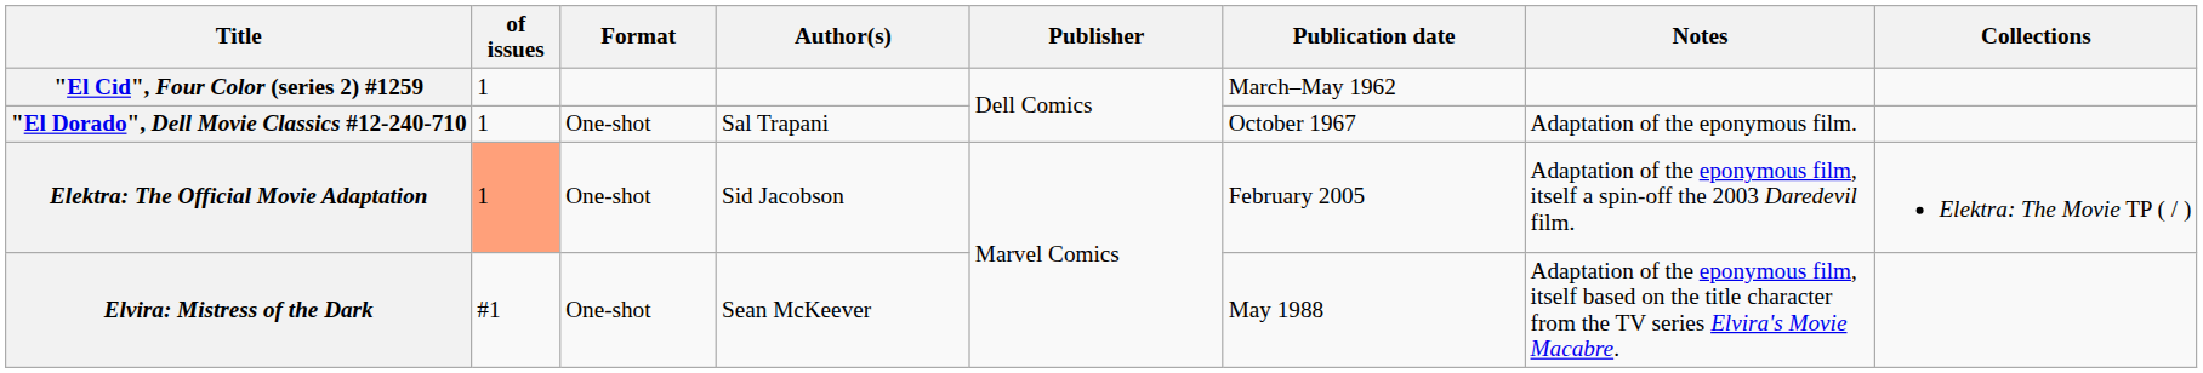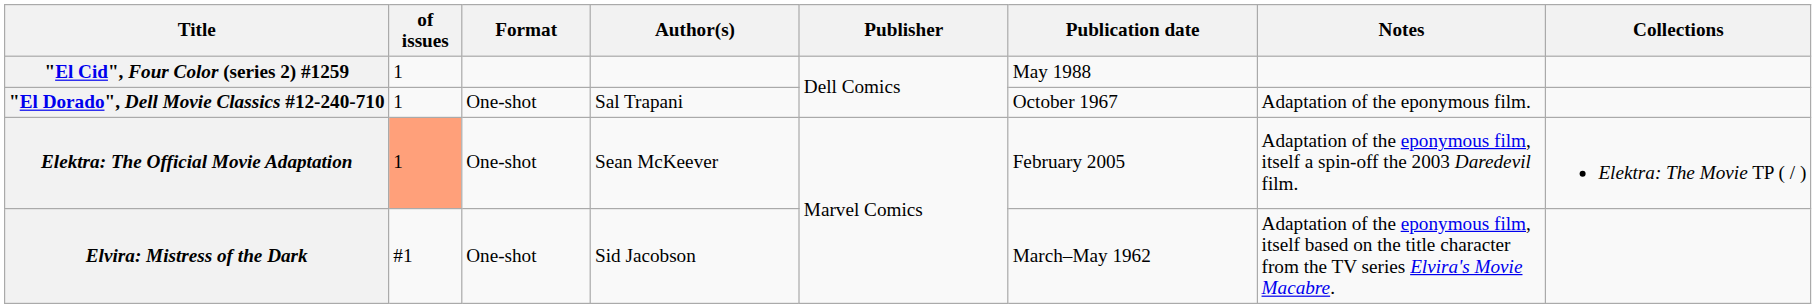"El Cid", Four Color (series 2) #1259 | Publication date: March–May 1962 -> May 1988
Elektra: The Official Movie Adaptation | Author(s): Sid Jacobson -> Sean McKeever
Elvira: Mistress of the Dark | Author(s): Sean McKeever -> Sid Jacobson
Elvira: Mistress of the Dark | Publication date: May 1988 -> March–May 1962
